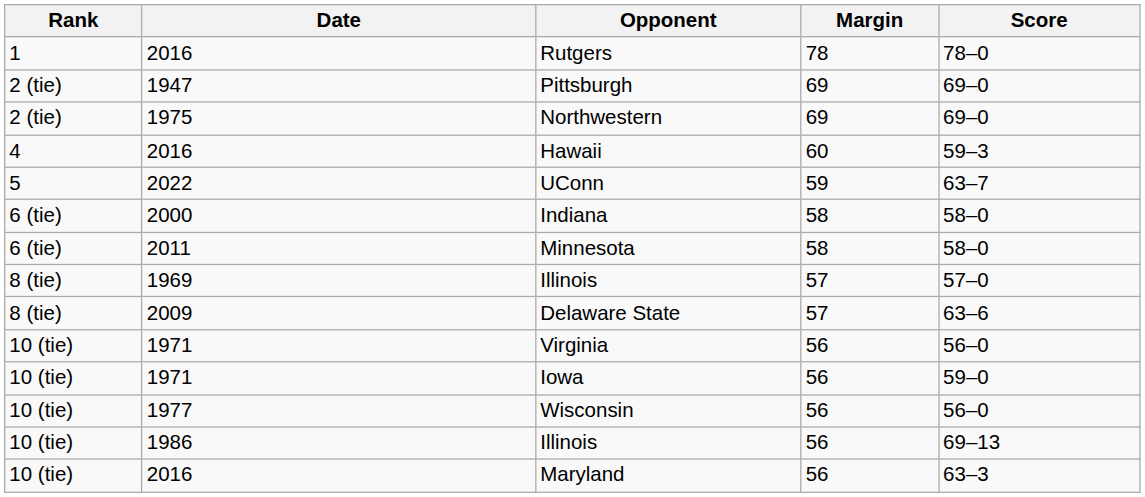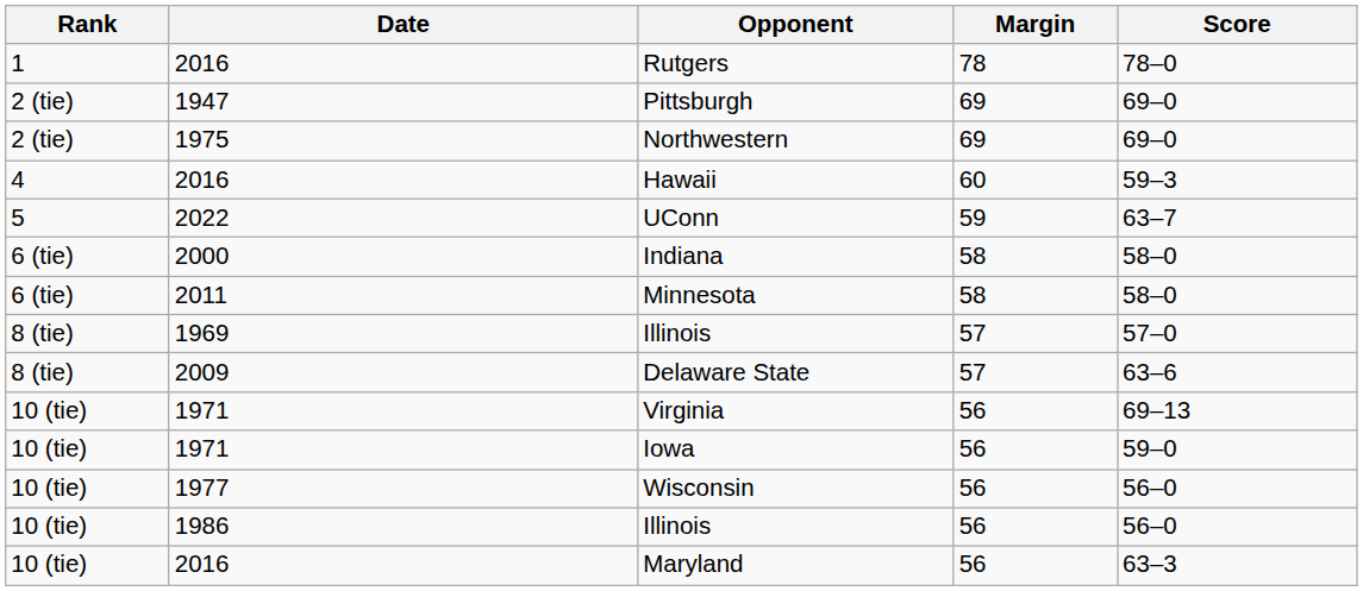Virginia | Score: 56–0 -> 69–13
1986 / Illinois | Score: 69–13 -> 56–0
